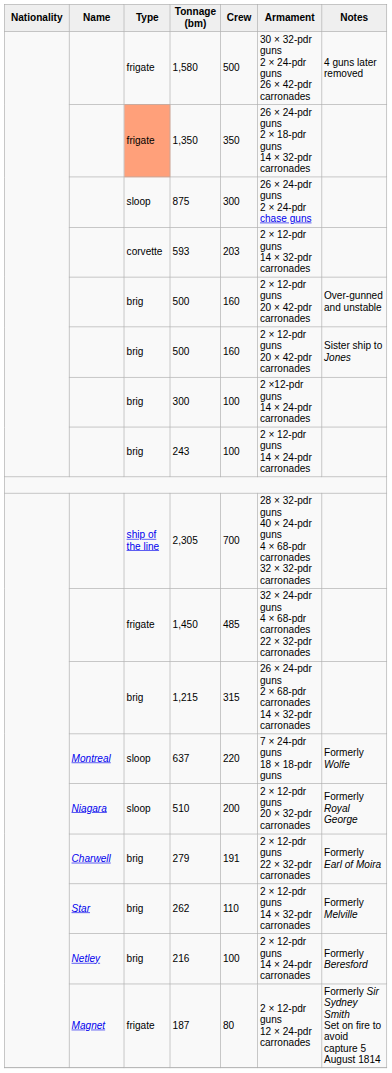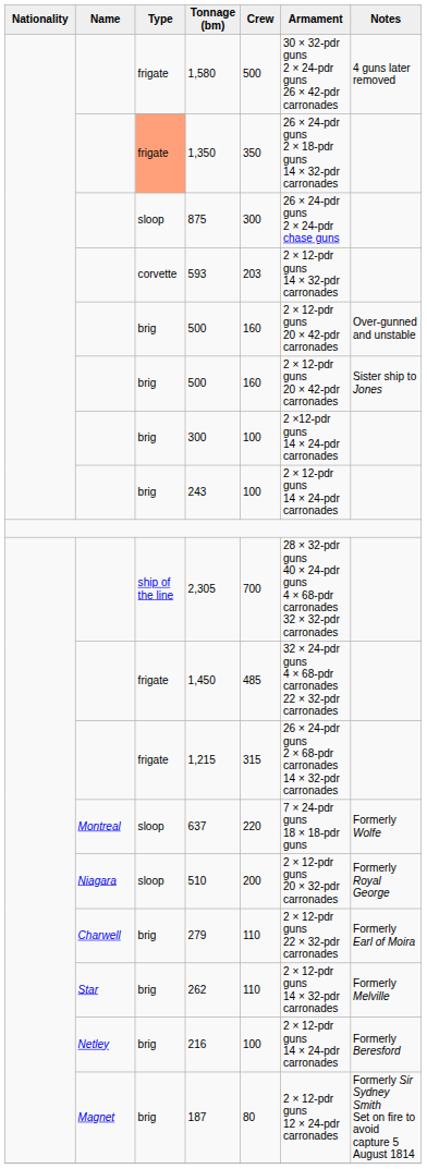1,215 | Type: brig -> frigate
279 | Crew: 191 -> 110
187 | Type: frigate -> brig
